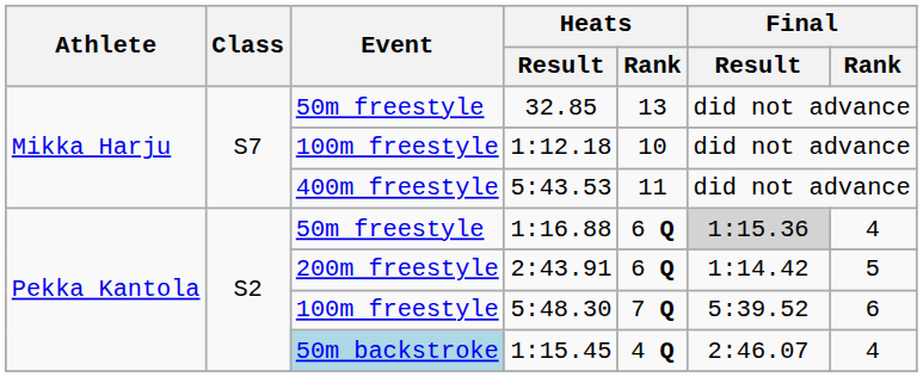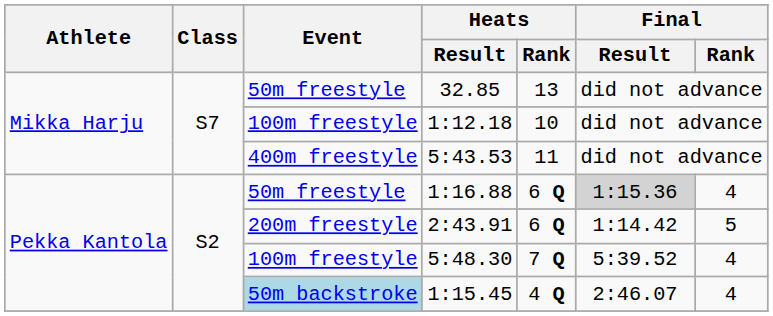5:48.30 | Final / Rank: 6 -> 4
